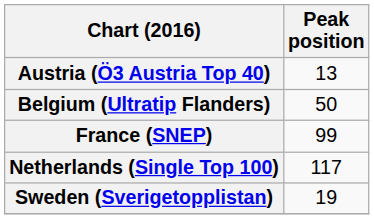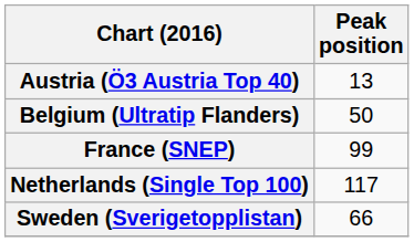Sweden (Sverigetopplistan) | Peak position: 19 -> 66
